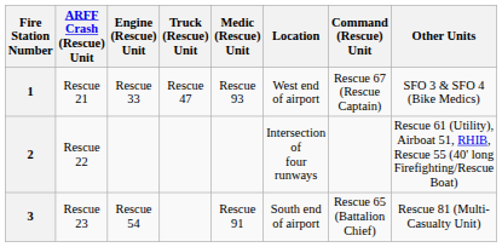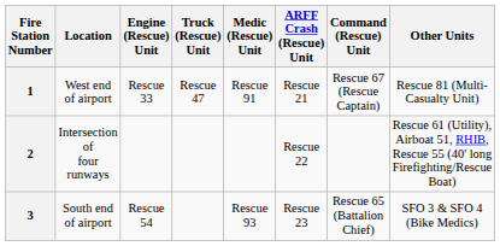columns swapped: Location <-> ARFF Crash (Rescue) Unit
1 | Medic (Rescue) Unit: Rescue 93 -> Rescue 91
1 | Other Units: SFO 3 & SFO 4 (Bike Medics) -> Rescue 81 (Multi-Casualty Unit)
3 | Medic (Rescue) Unit: Rescue 91 -> Rescue 93
3 | Other Units: Rescue 81 (Multi-Casualty Unit) -> SFO 3 & SFO 4 (Bike Medics)
